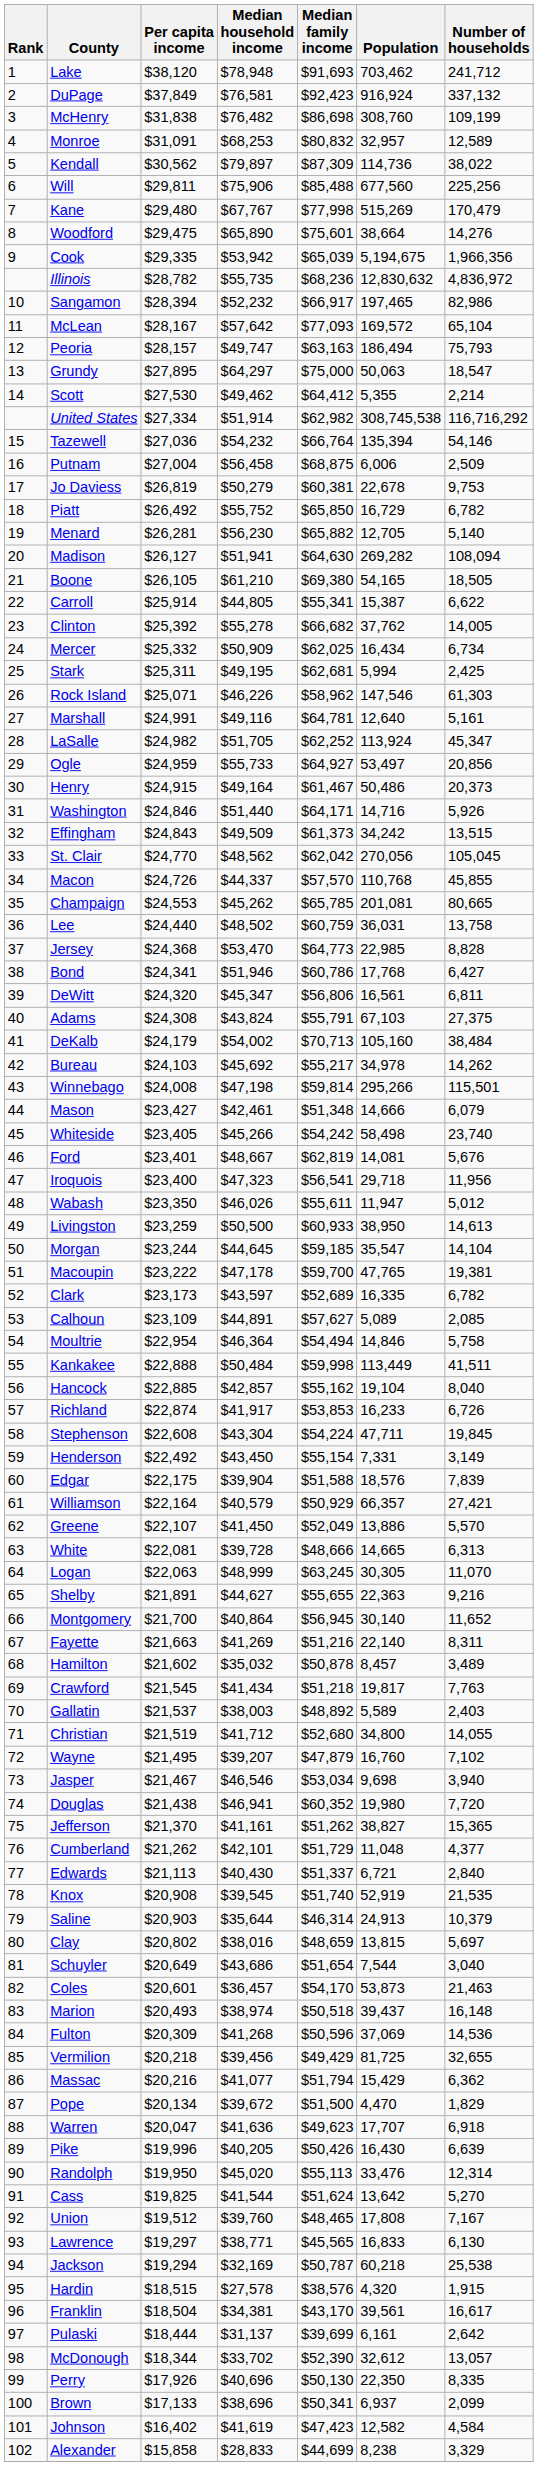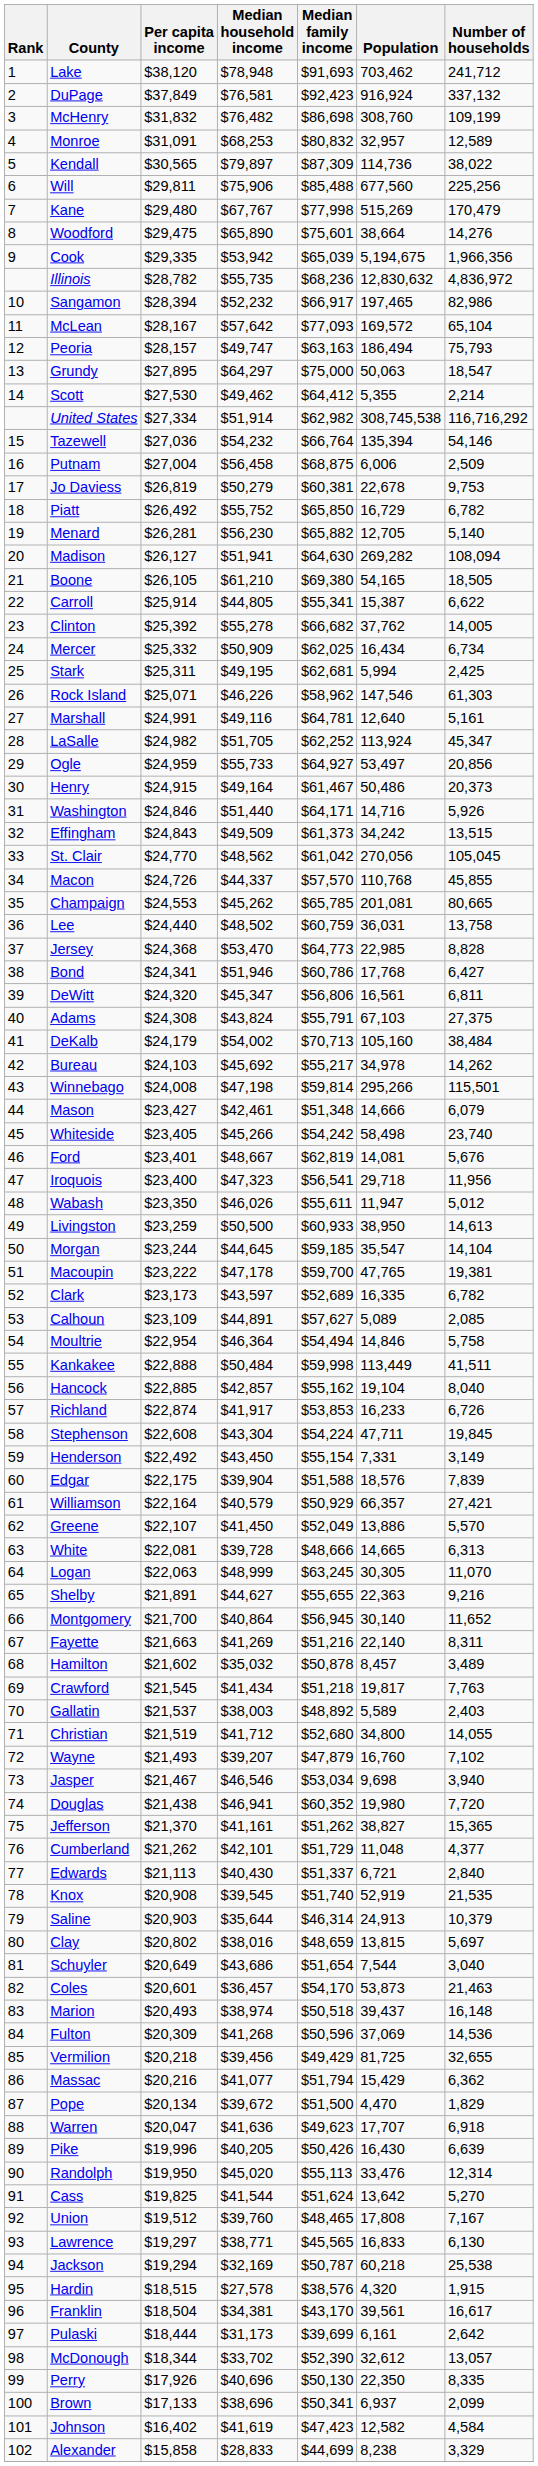McHenry | Per capita income: $31,838 -> $31,832
Kendall | Per capita income: $30,562 -> $30,565
St. Clair | Median family income: $62,042 -> $61,042
Wayne | Per capita income: $21,495 -> $21,493
Pulaski | Median household income: $31,137 -> $31,173
